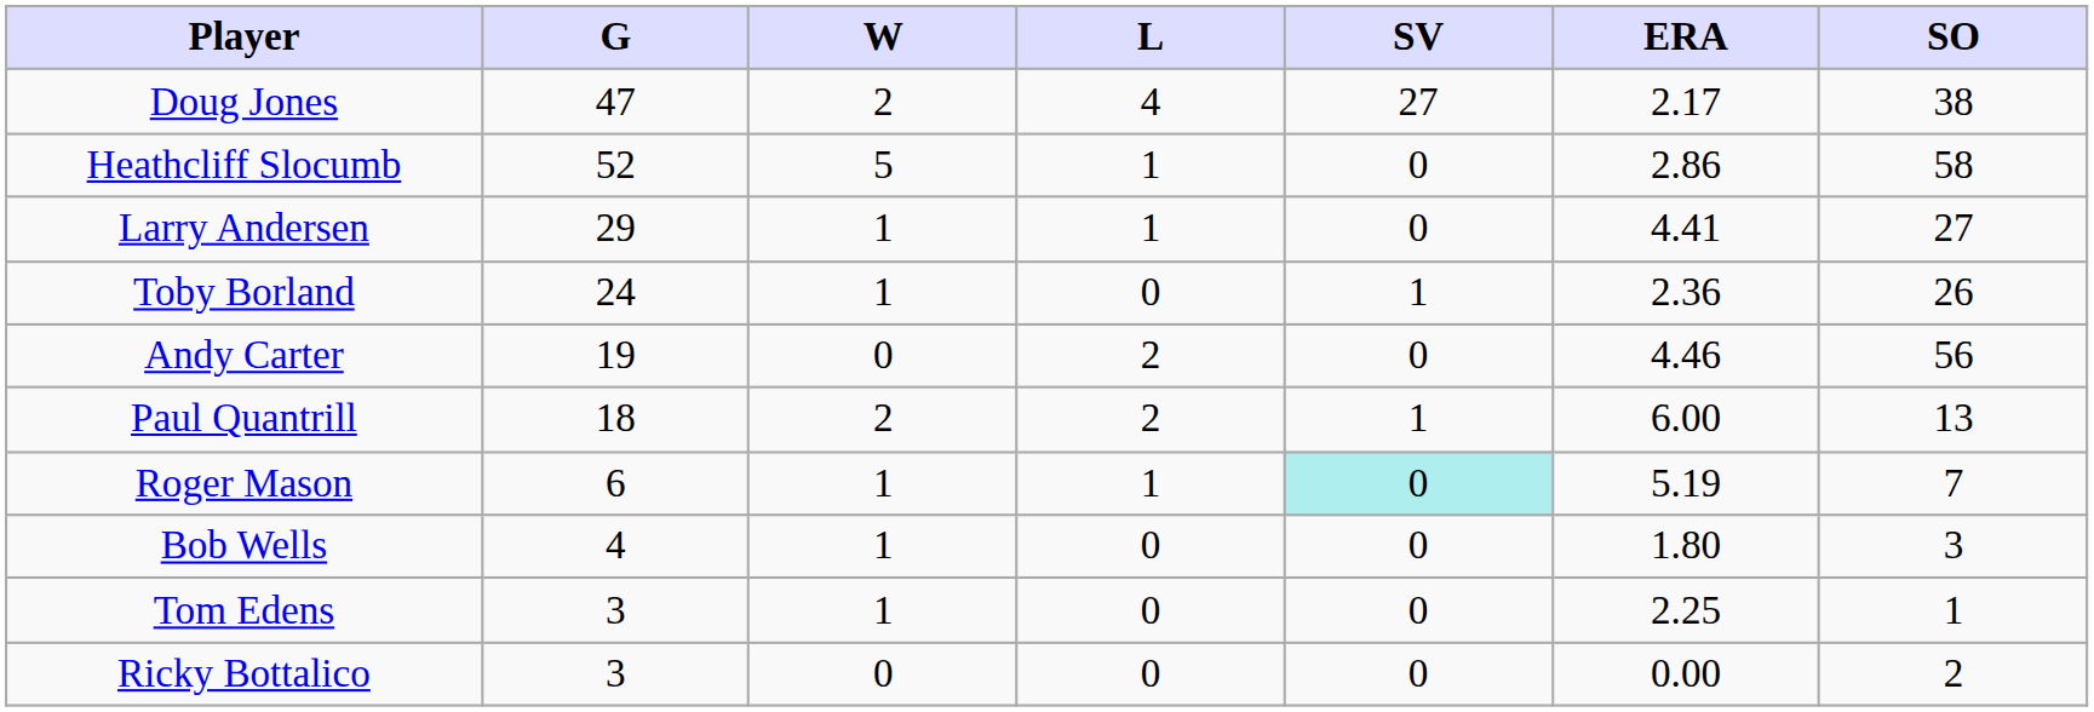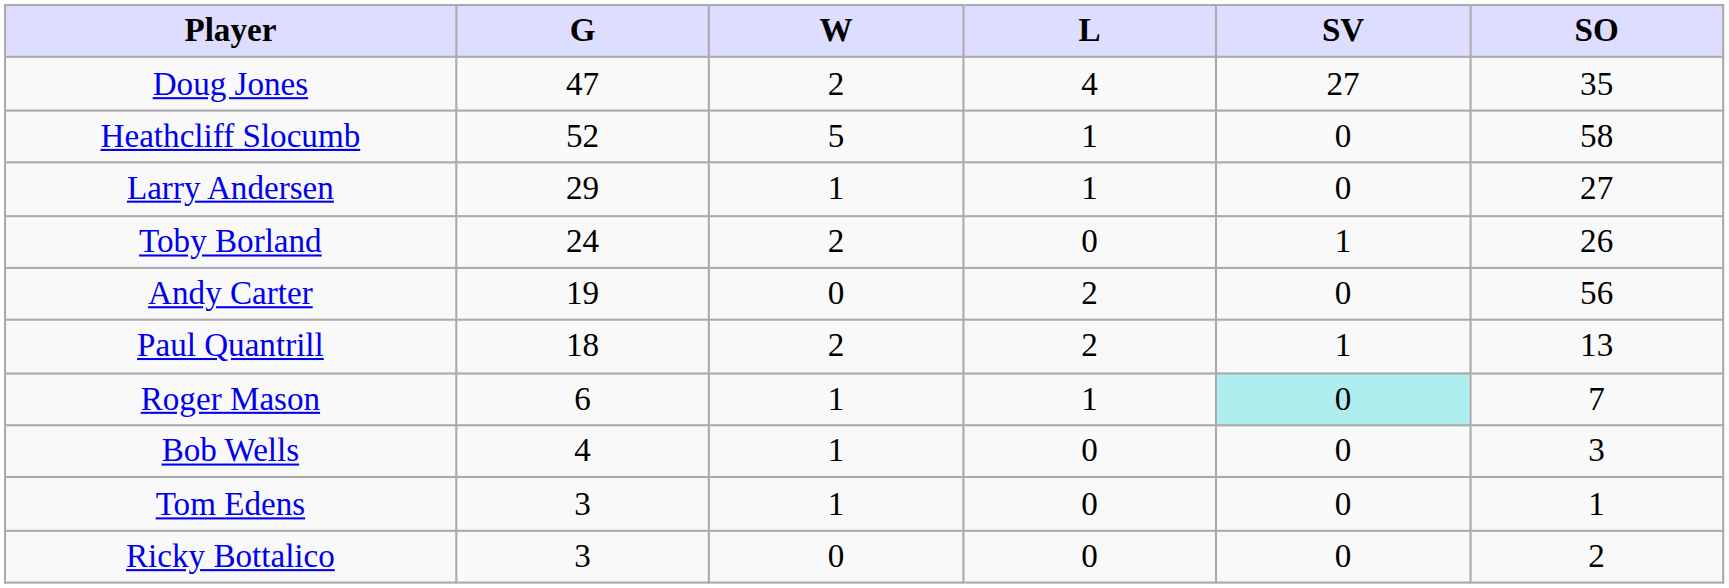- column: ERA | 2.17 | 2.86 | 4.41 | 2.36 | 4.46 | 6.00 | 5.19 | 1.80 | 2.25 | 0.00
Doug Jones | SO: 38 -> 35
Toby Borland | W: 1 -> 2
